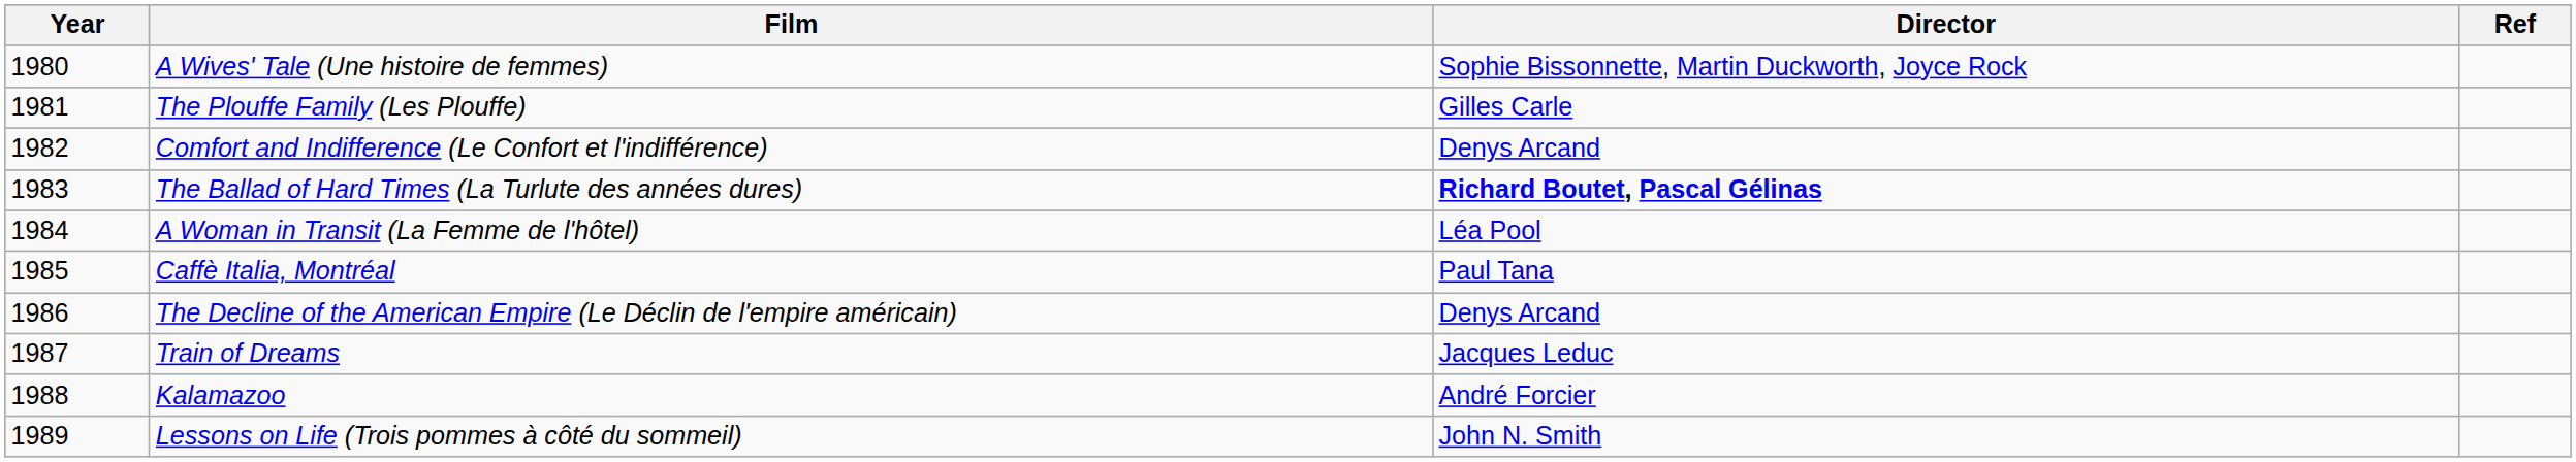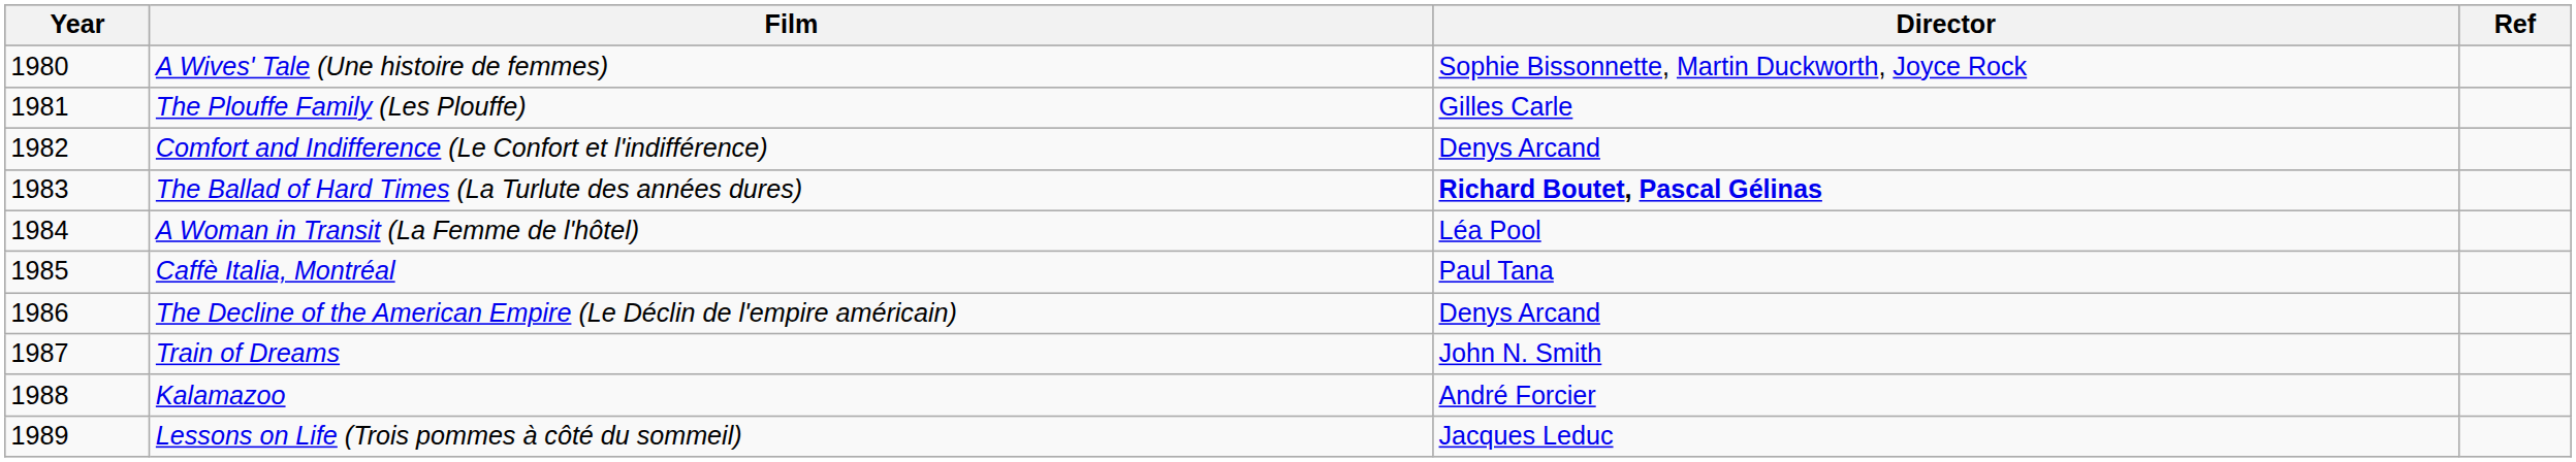Train of Dreams | Director: Jacques Leduc -> John N. Smith
Lessons on Life (Trois pommes à côté du sommeil) | Director: John N. Smith -> Jacques Leduc
